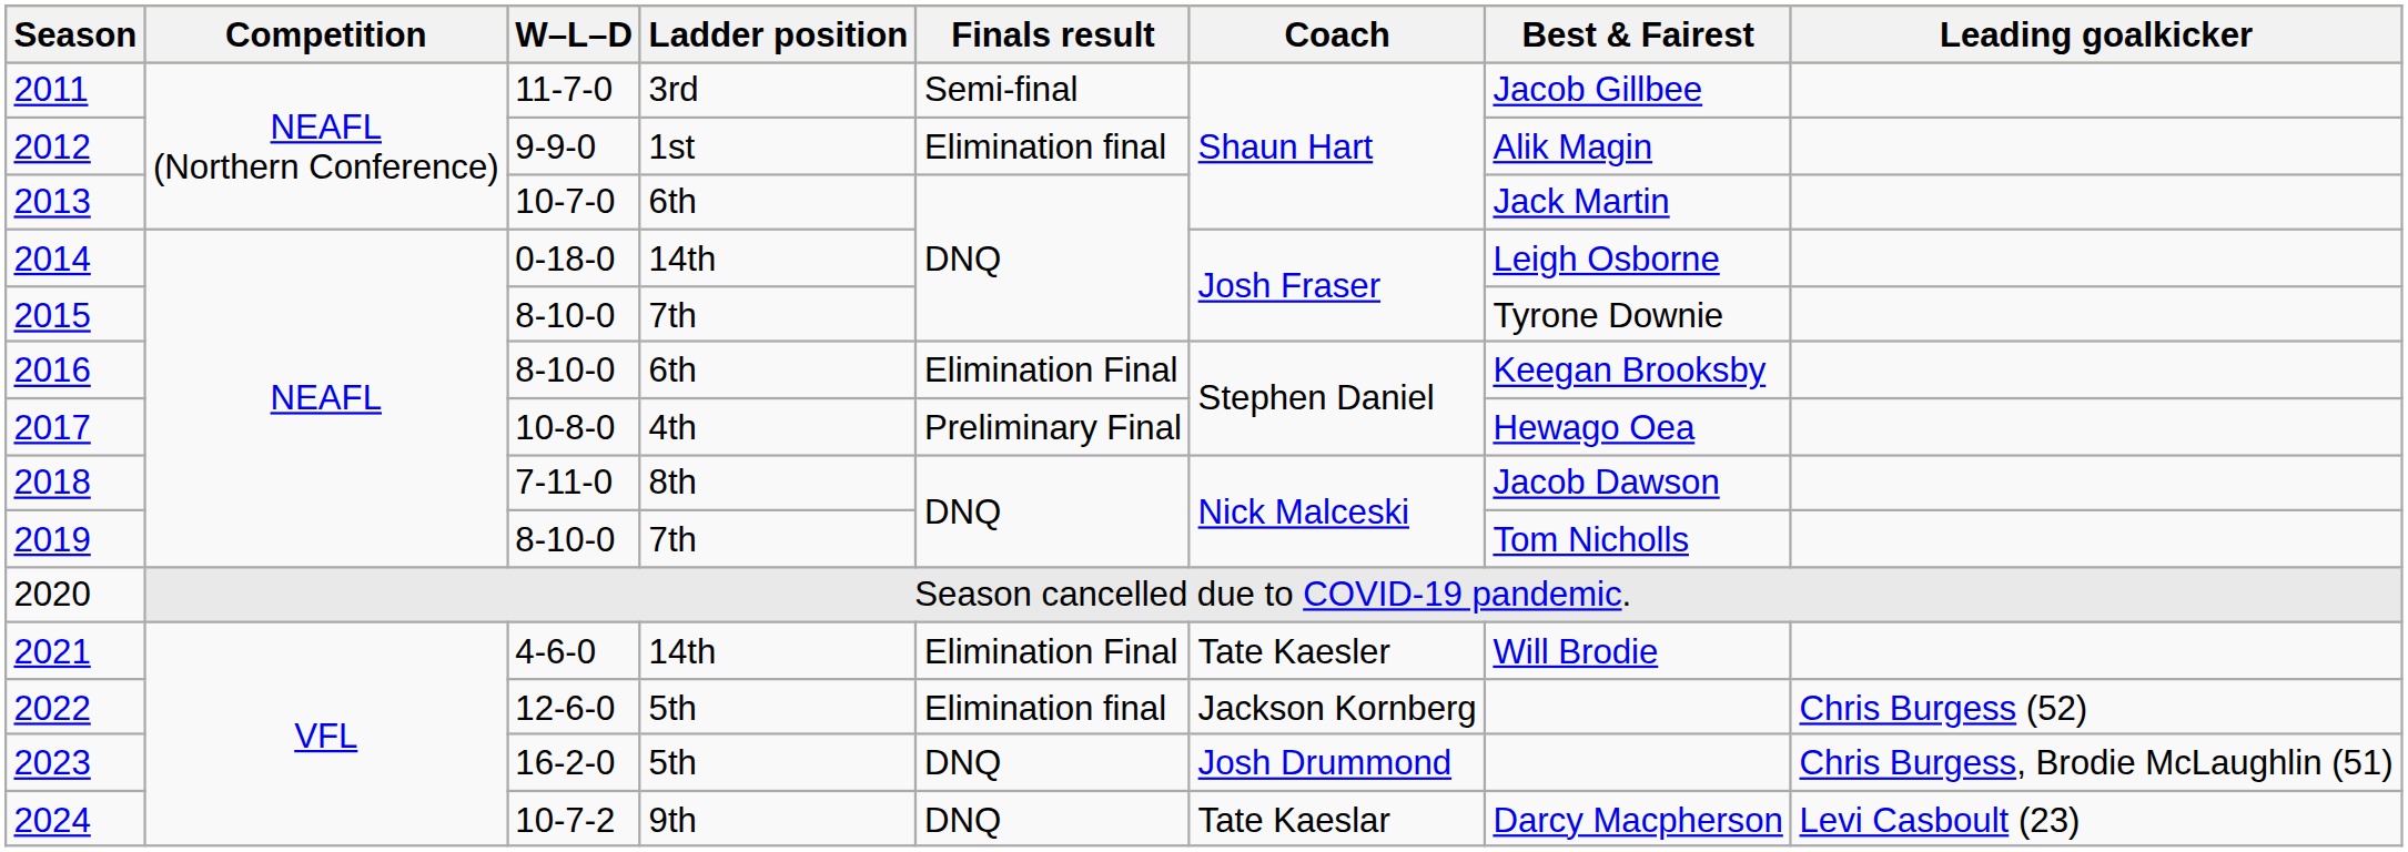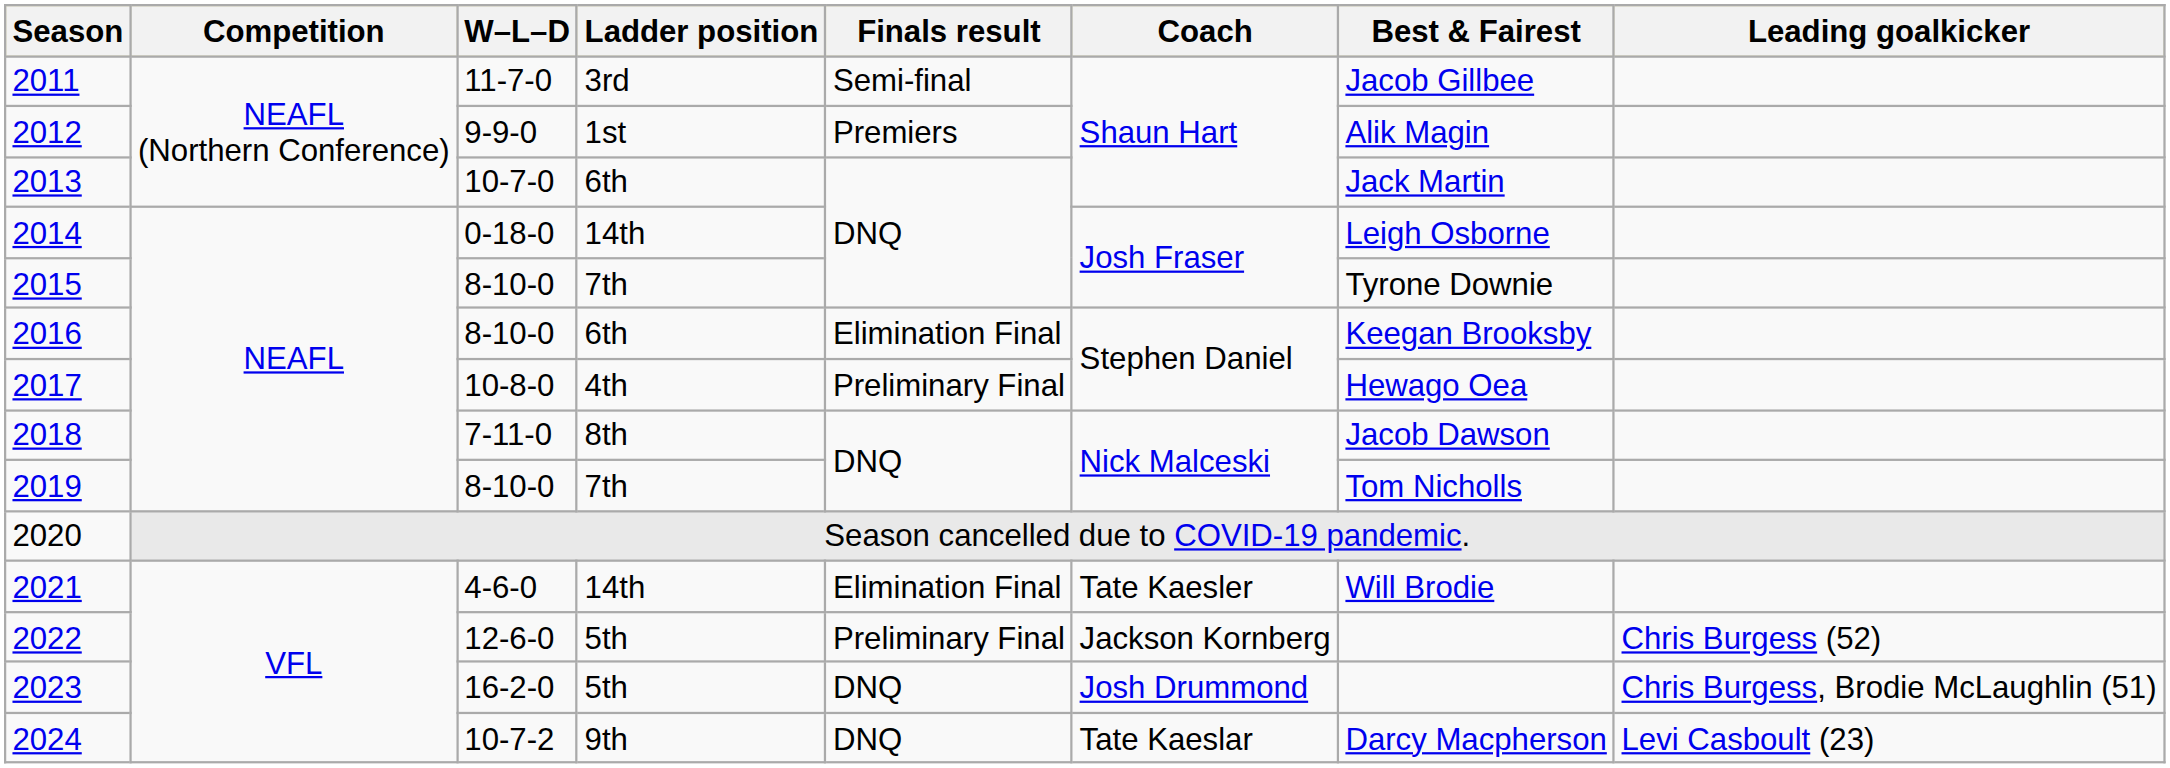2012 | Finals result: Elimination final -> Premiers
2022 | Finals result: Elimination final -> Preliminary Final
